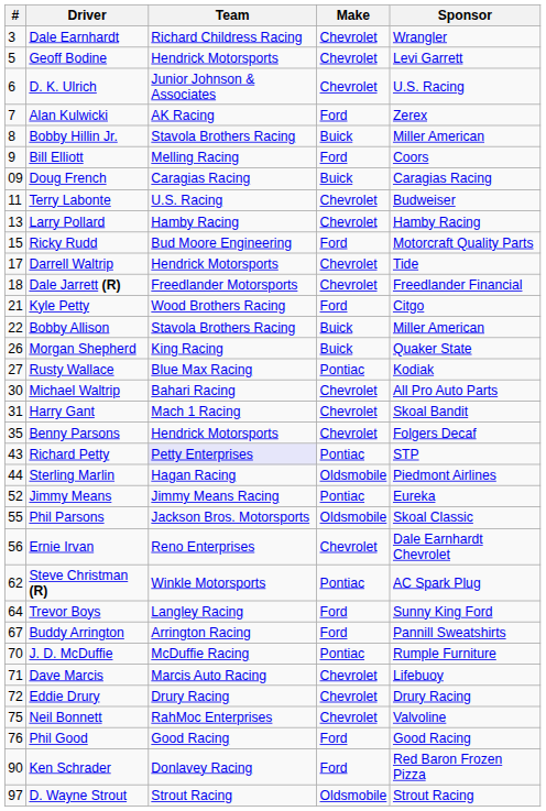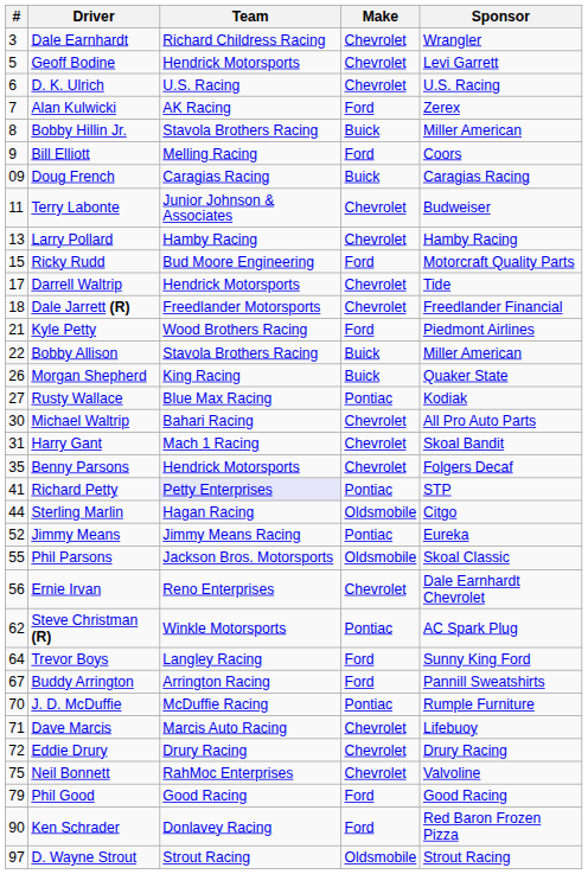D. K. Ulrich | Team: Junior Johnson & Associates -> U.S. Racing
Terry Labonte | Team: U.S. Racing -> Junior Johnson & Associates
Kyle Petty | Sponsor: Citgo -> Piedmont Airlines
Richard Petty | #: 43 -> 41
Sterling Marlin | Sponsor: Piedmont Airlines -> Citgo
Phil Good | #: 76 -> 79
